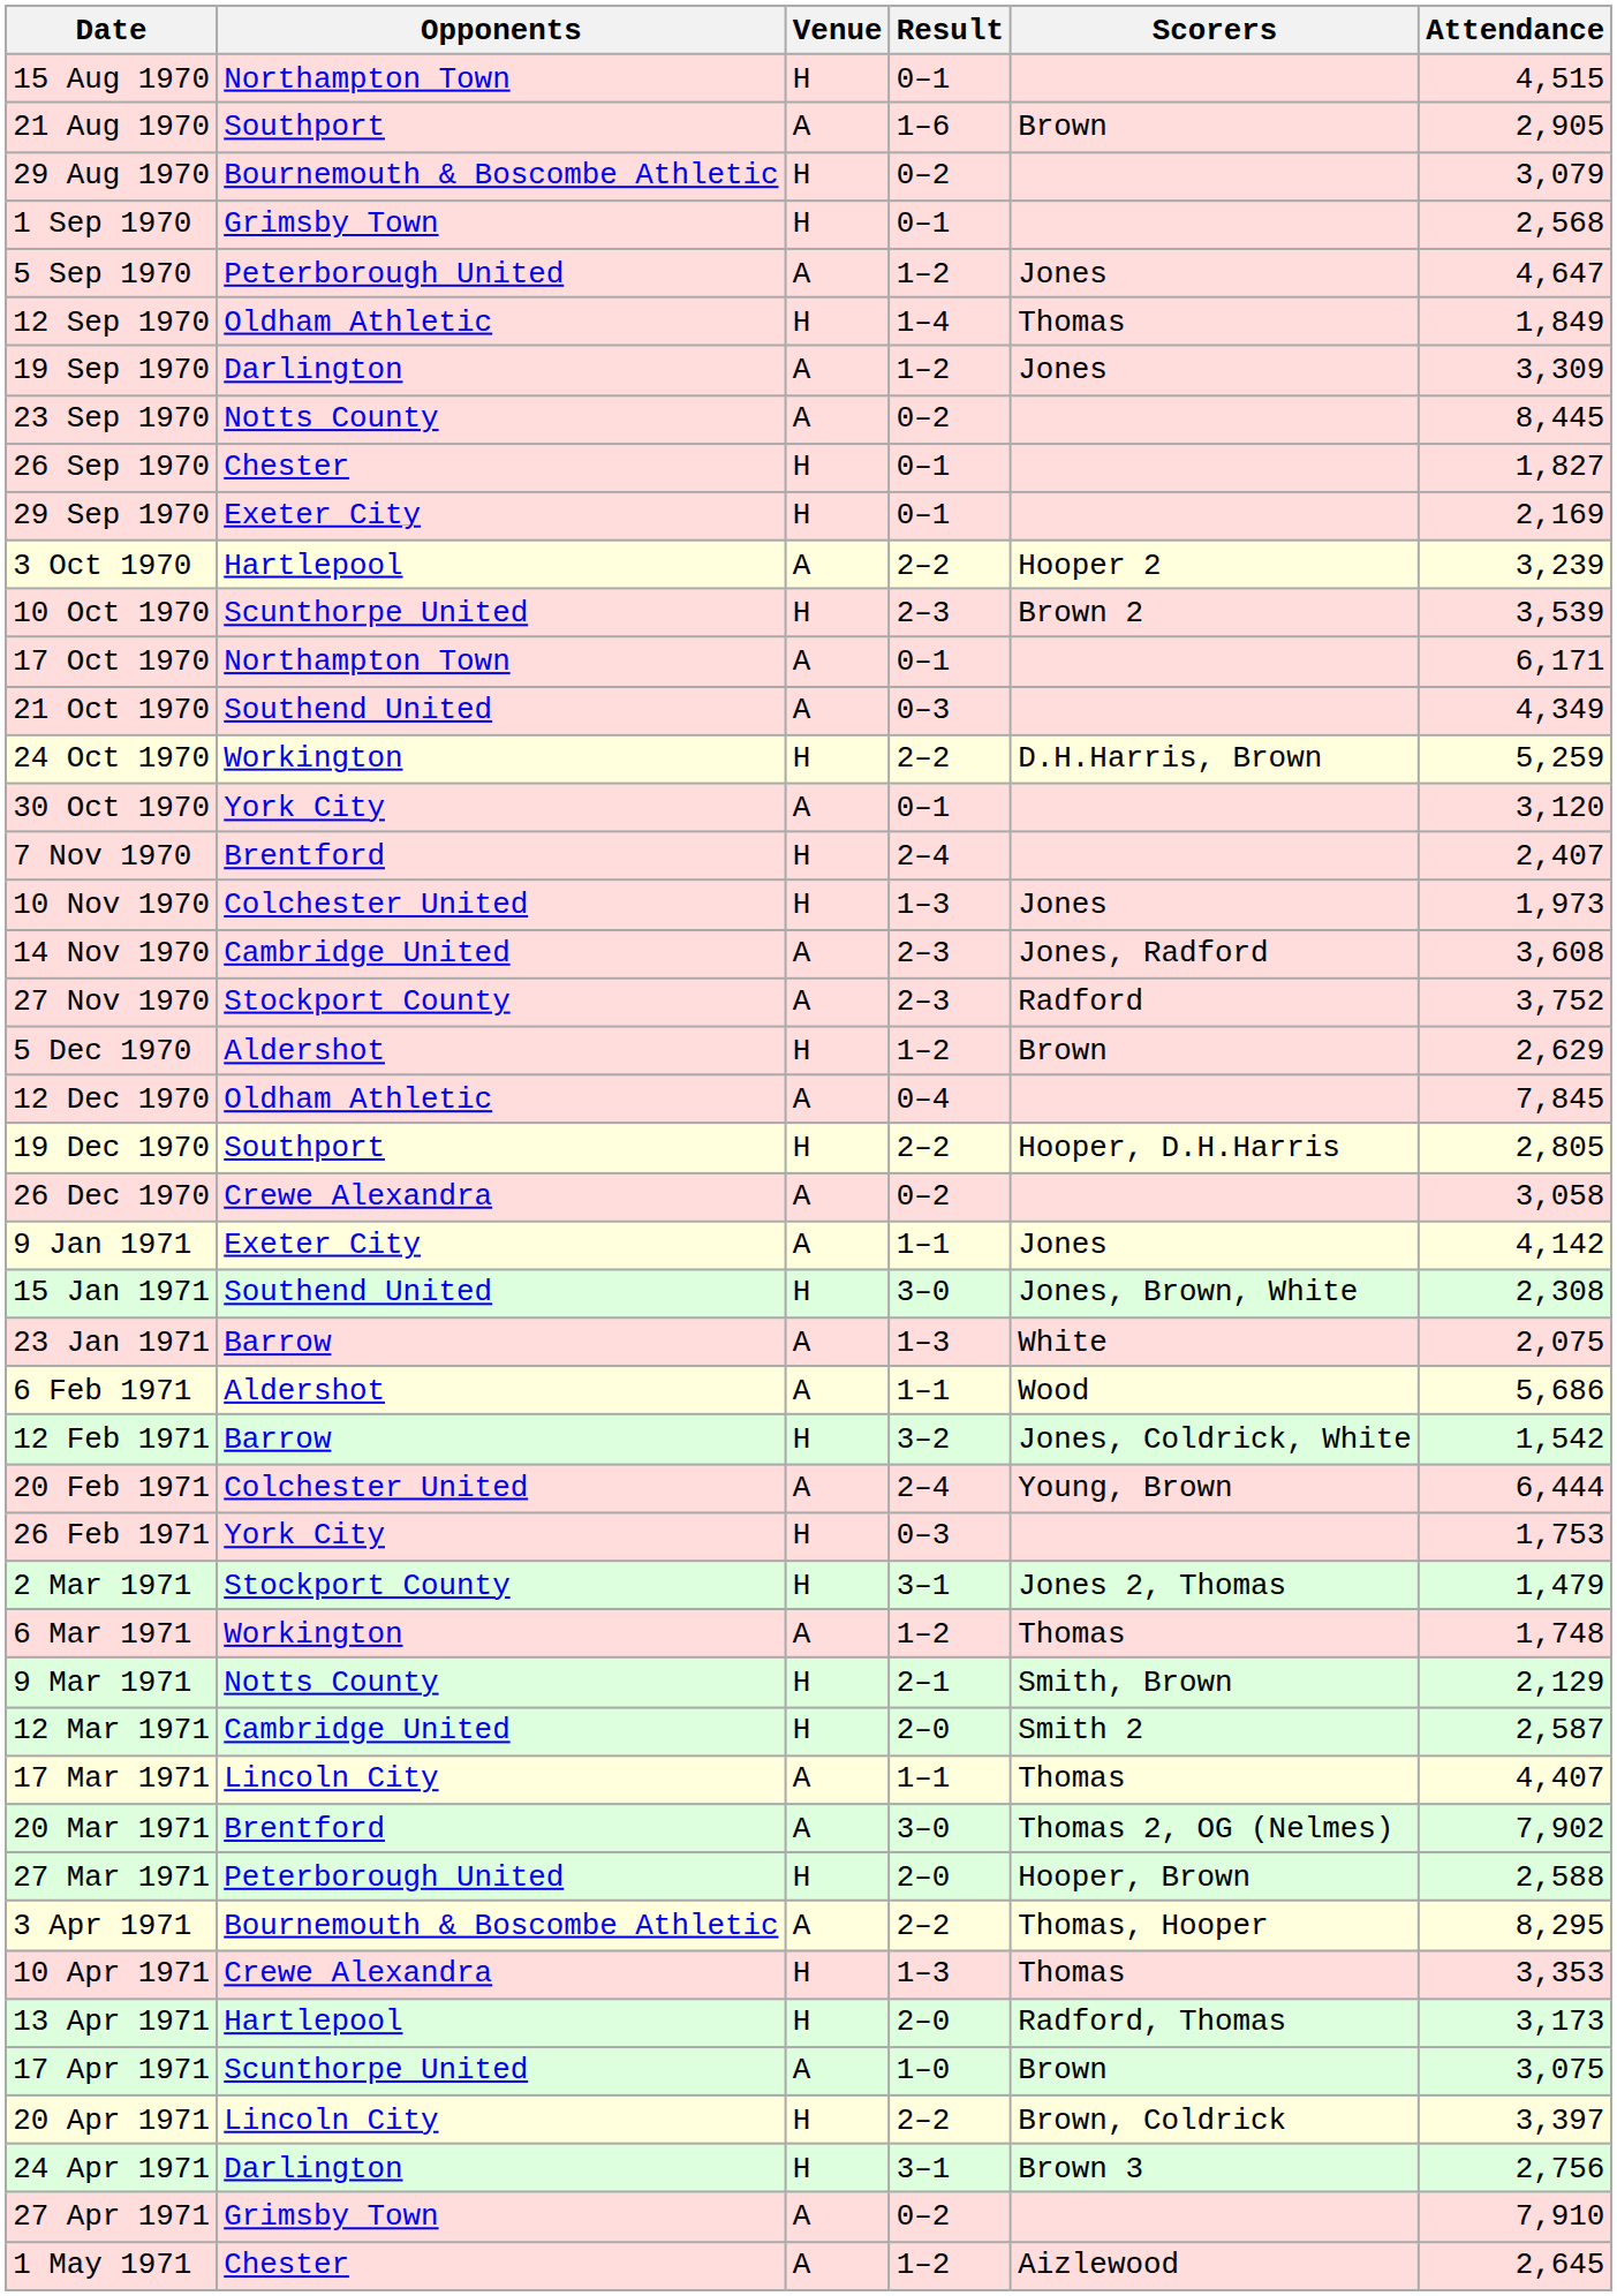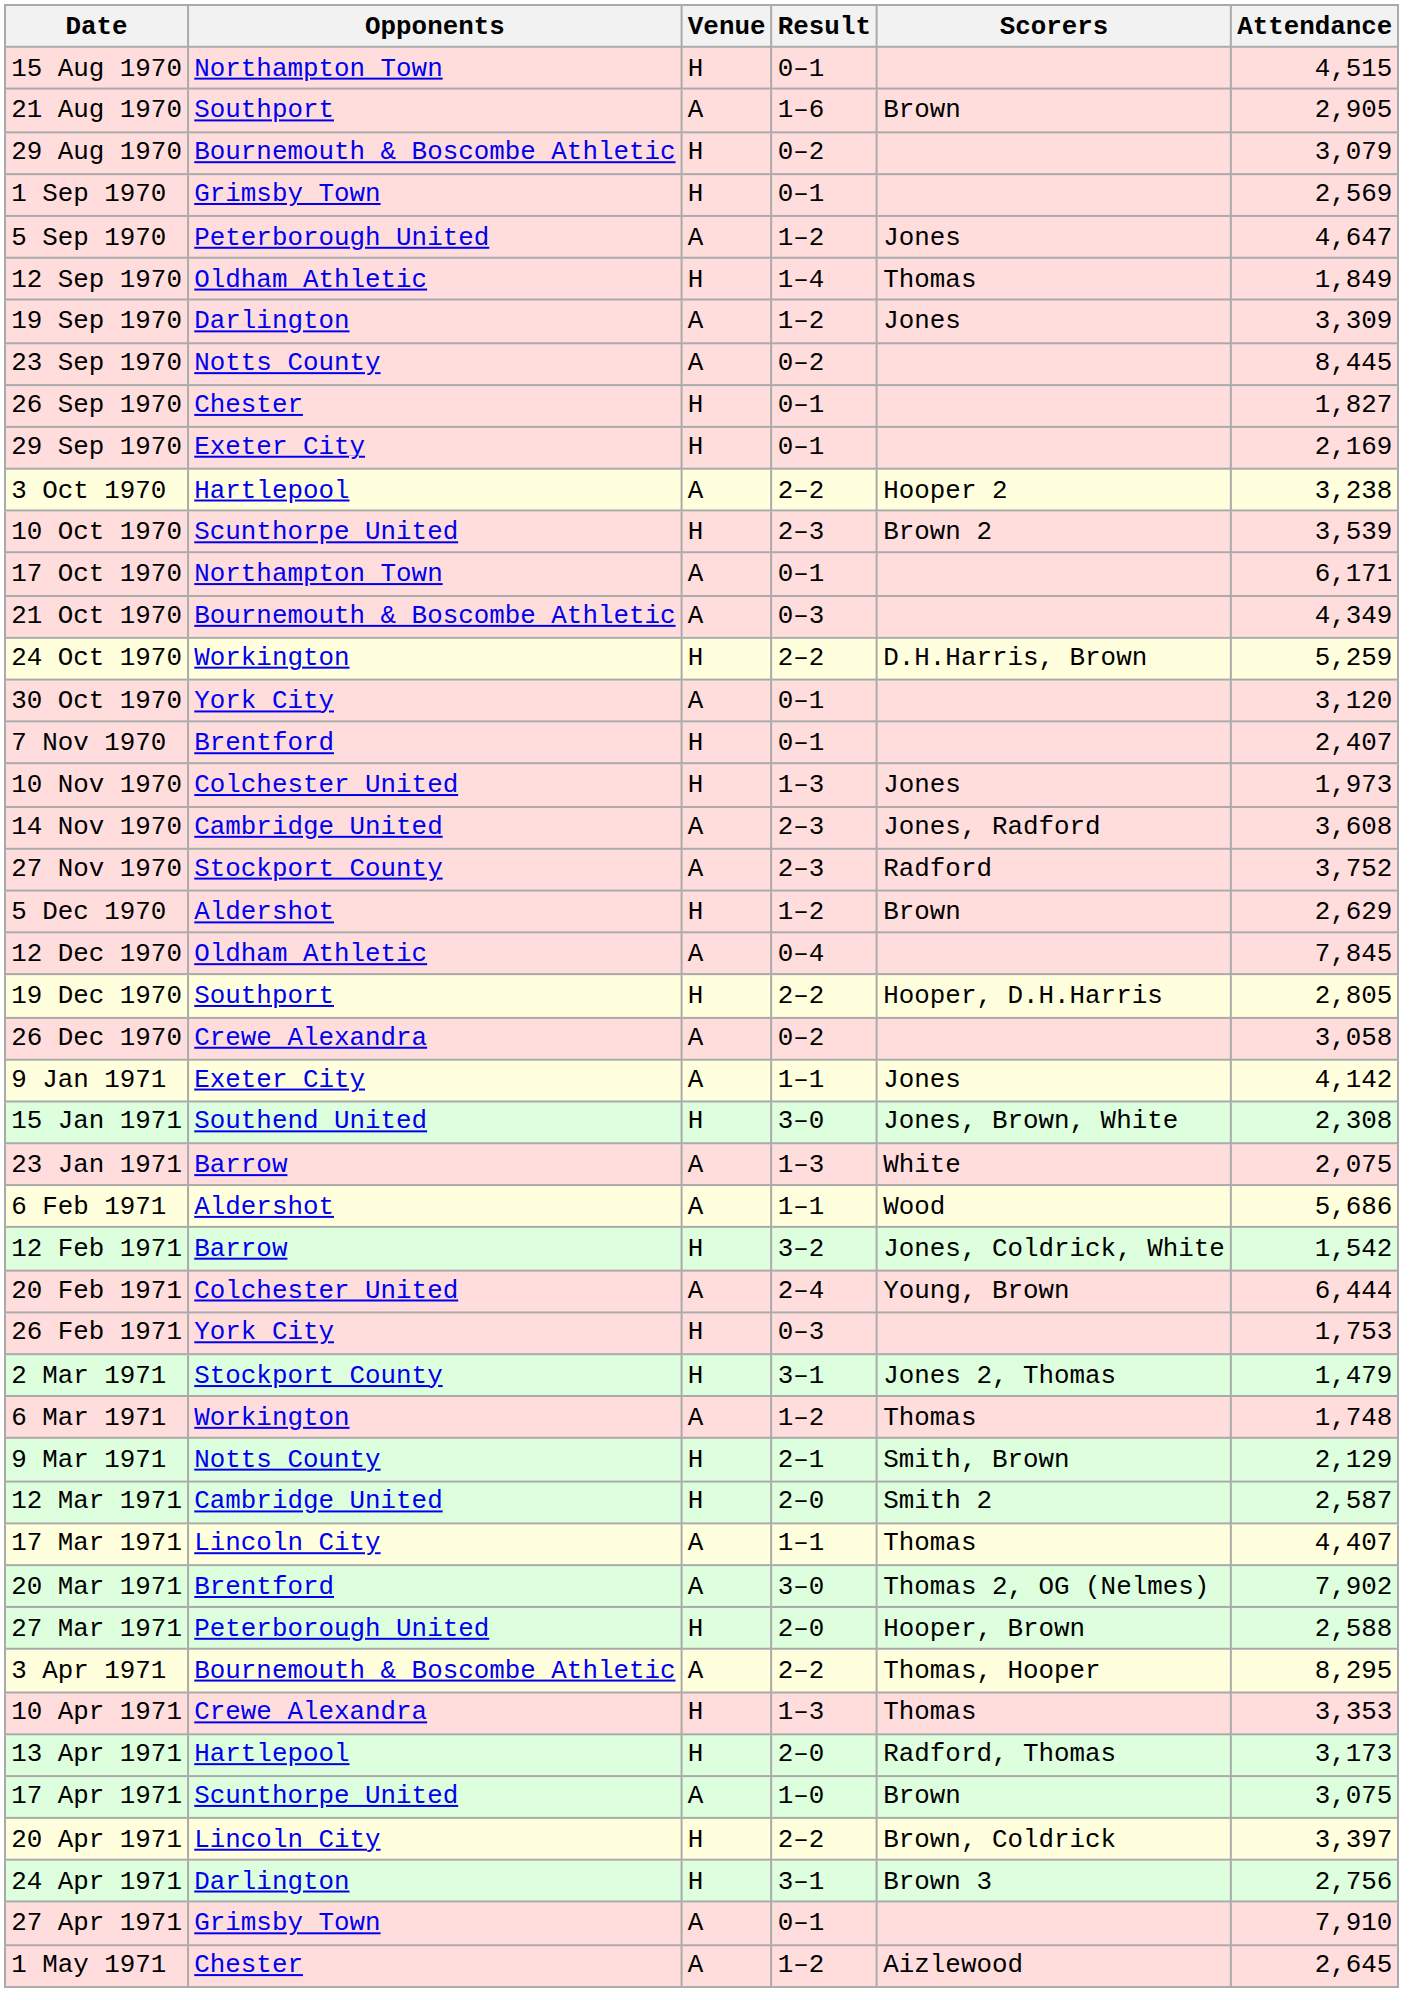1 Sep 1970 | Attendance: 2,568 -> 2,569
3 Oct 1970 | Attendance: 3,239 -> 3,238
21 Oct 1970 | Opponents: Southend United -> Bournemouth & Boscombe Athletic
7 Nov 1970 | Result: 2–4 -> 0–1
27 Apr 1971 | Result: 0–2 -> 0–1
